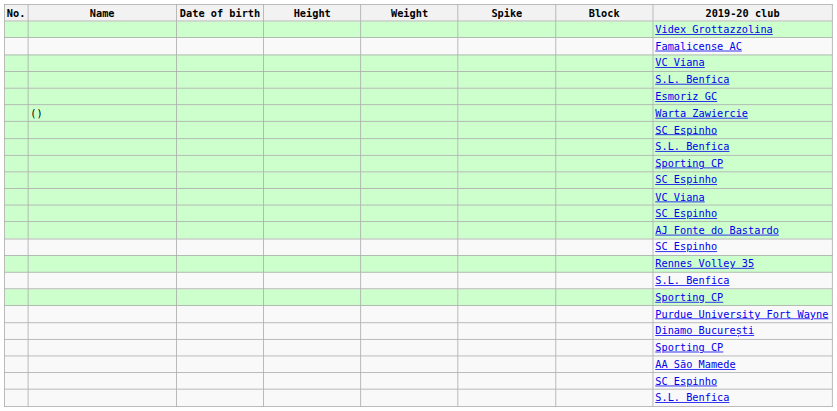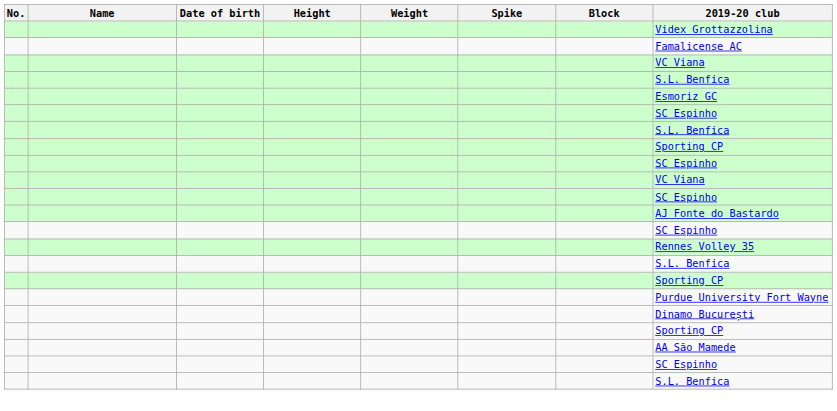- row: () | Warta Zawiercie
